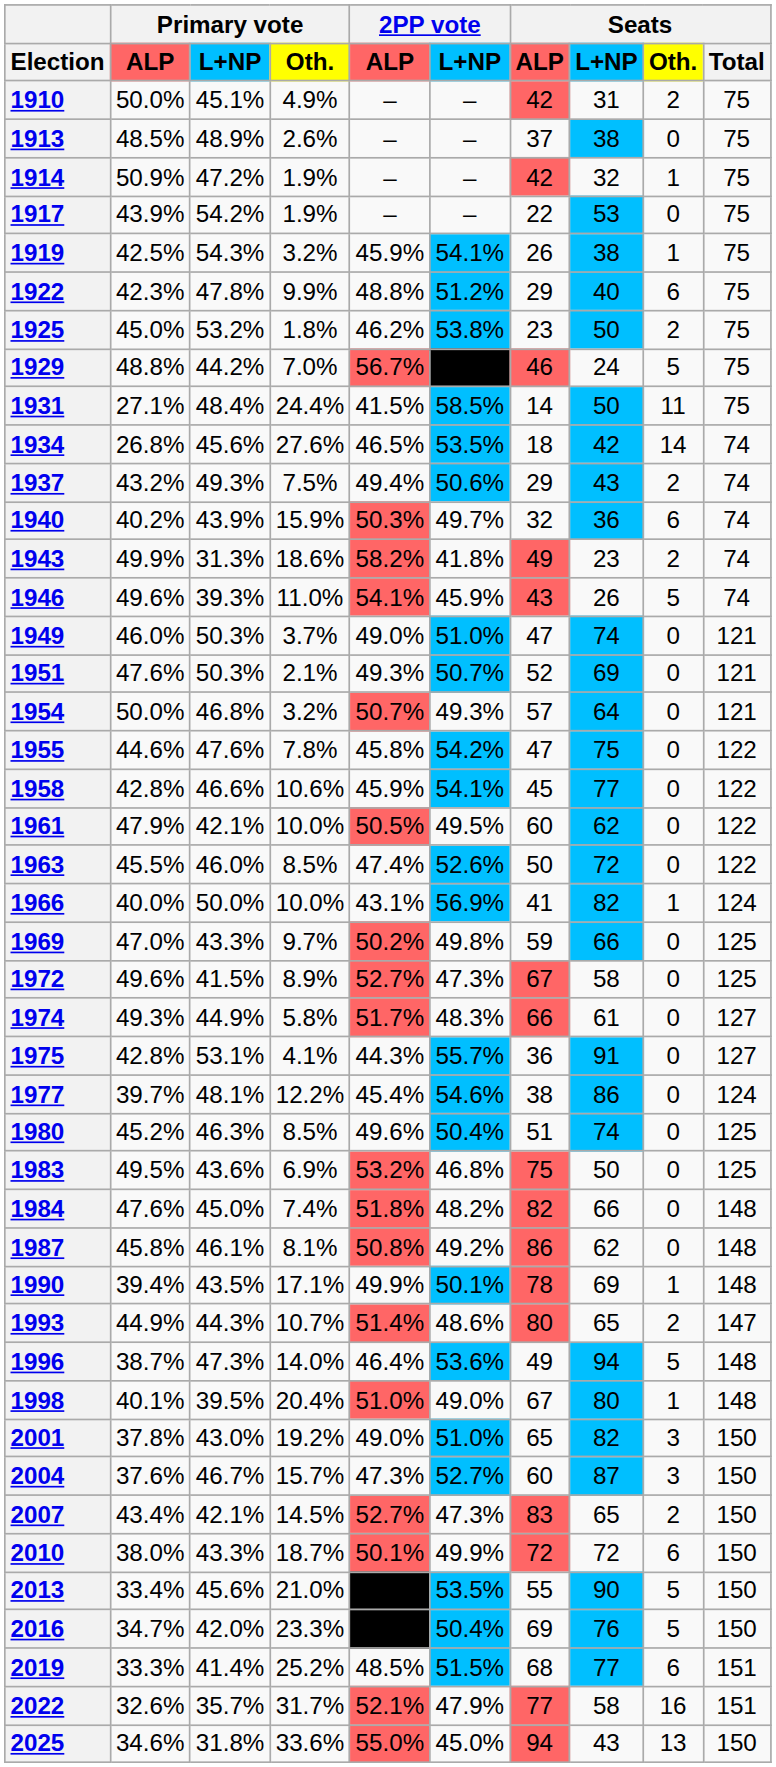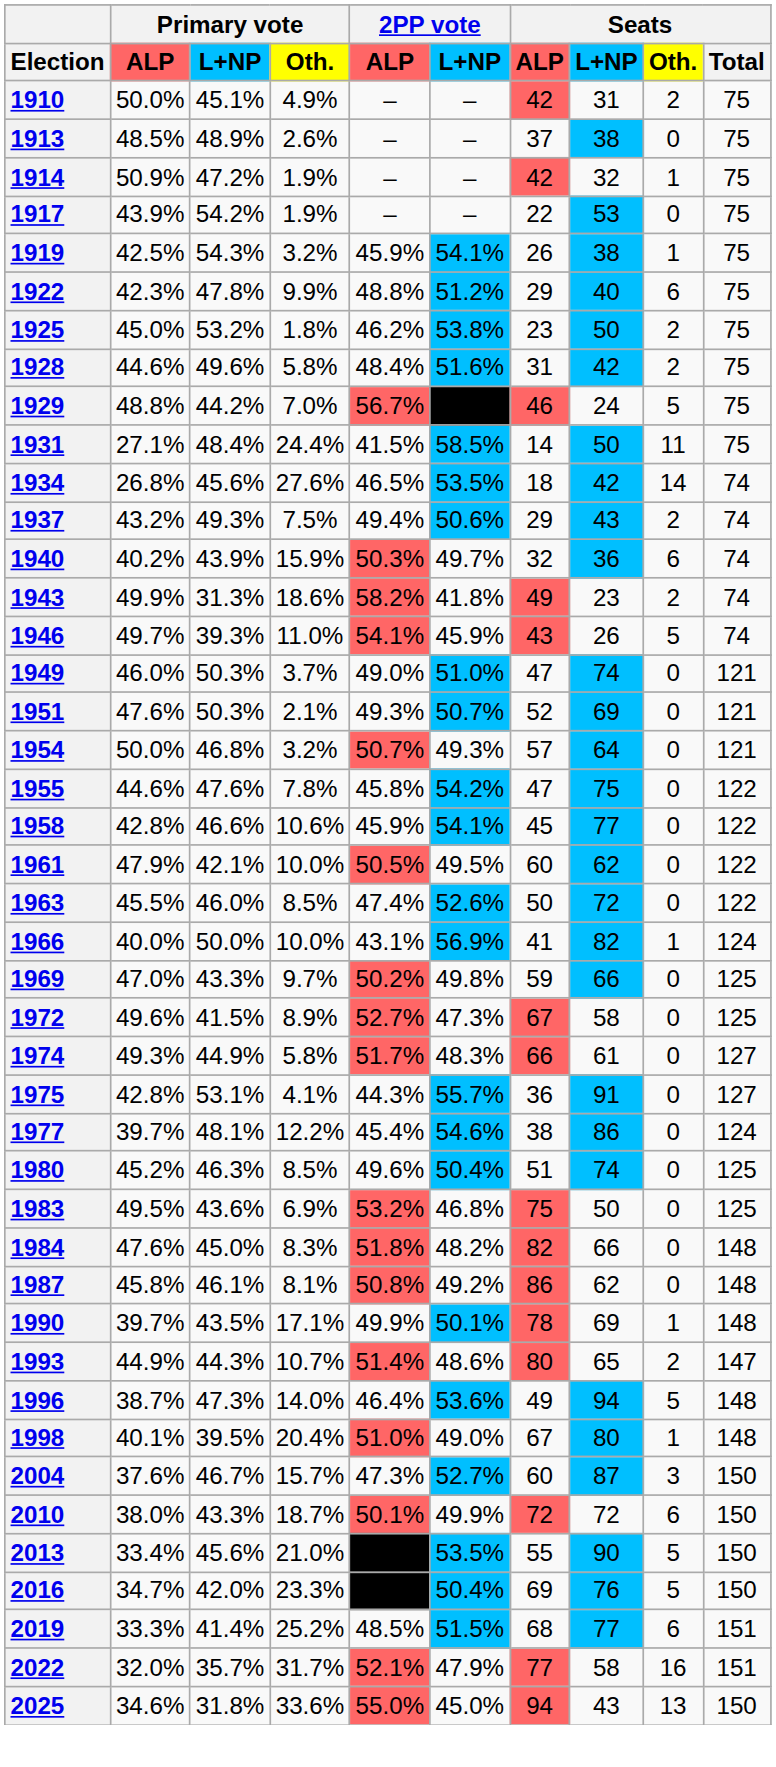+ row: 1928 | 44.6% | 49.6% | 5.8% | 48.4% | 51.6% | 31 | 42 | 2 | 75
1946 | Primary vote / ALP: 49.6% -> 49.7%
1984 | Primary vote / Oth.: 7.4% -> 8.3%
1990 | Primary vote / ALP: 39.4% -> 39.7%
- row: 2001 | 37.8% | 43.0% | 19.2% | 49.0% | 51.0% | 65 | 82 | 3 | 150
- row: 2007 | 43.4% | 42.1% | 14.5% | 52.7% | 47.3% | 83 | 65 | 2 | 150
2022 | Primary vote / ALP: 32.6% -> 32.0%
